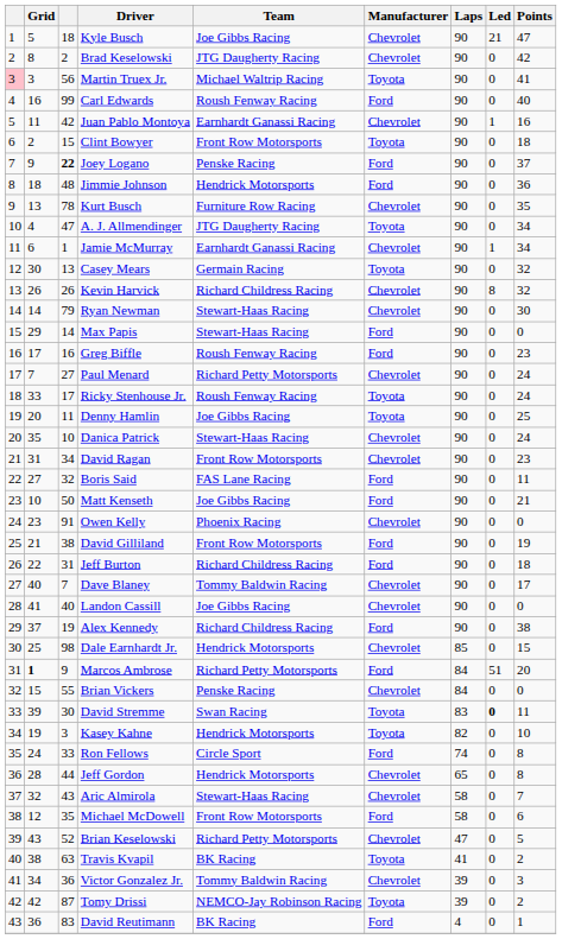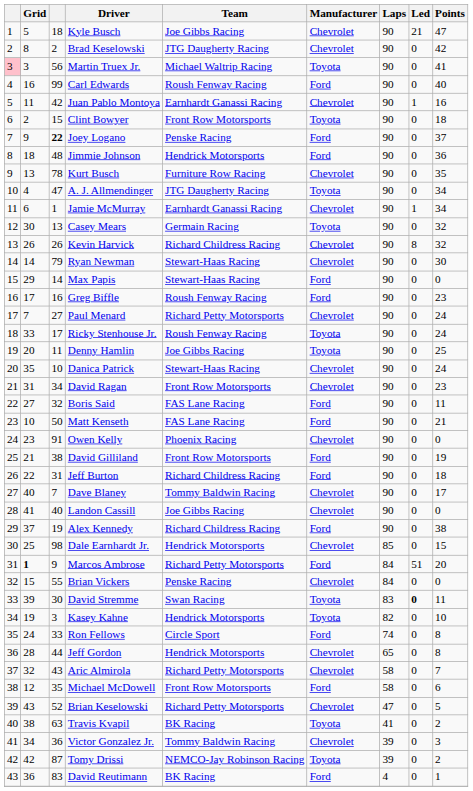Matt Kenseth | Team: Joe Gibbs Racing -> FAS Lane Racing
Aric Almirola | Team: Stewart-Haas Racing -> Richard Petty Motorsports
